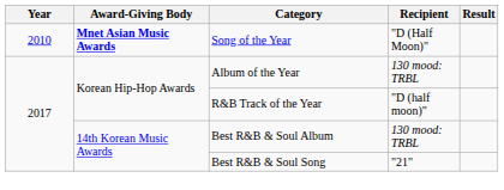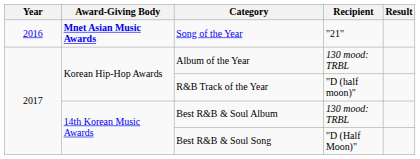Song of the Year | Year: 2010 -> 2016
Song of the Year | Recipient: "D (Half Moon)" -> "21"
Best R&B & Soul Song | Recipient: "21" -> "D (Half Moon)"
